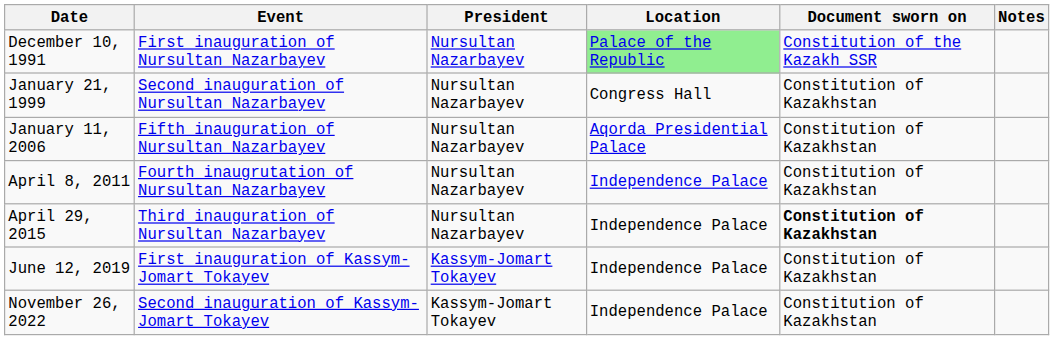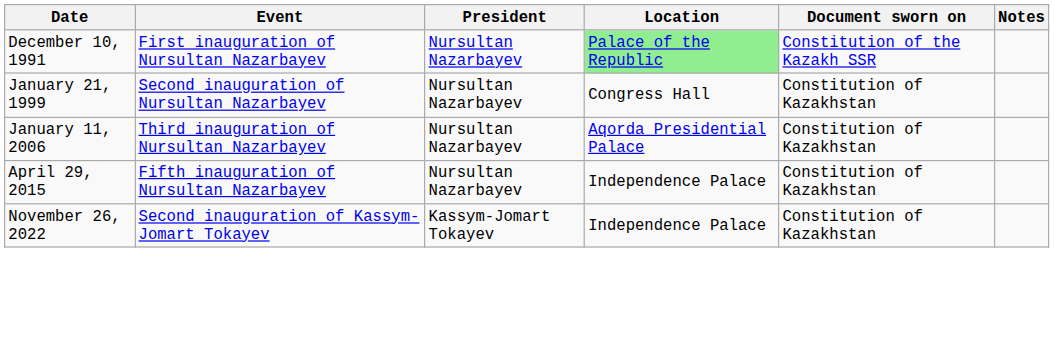January 11, 2006 | Event: Fifth inauguration of Nursultan Nazarbayev -> Third inauguration of Nursultan Nazarbayev
- row: April 8, 2011 | Fourth inaugrutation of Nursultan Nazarbayev | Nursultan Nazarbayev | Independence Palace | Constitution of Kazakhstan
April 29, 2015 | Event: Third inauguration of Nursultan Nazarbayev -> Fifth inauguration of Nursultan Nazarbayev
April 29, 2015 | Document sworn on: bold -> normal
- row: June 12, 2019 | First inauguration of Kassym-Jomart Tokayev | Kassym-Jomart Tokayev | Independence Palace | Constitution of Kazakhstan
